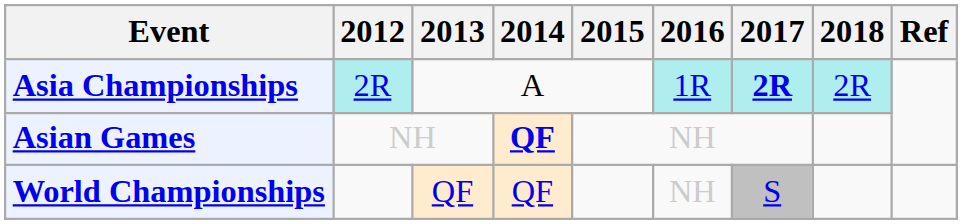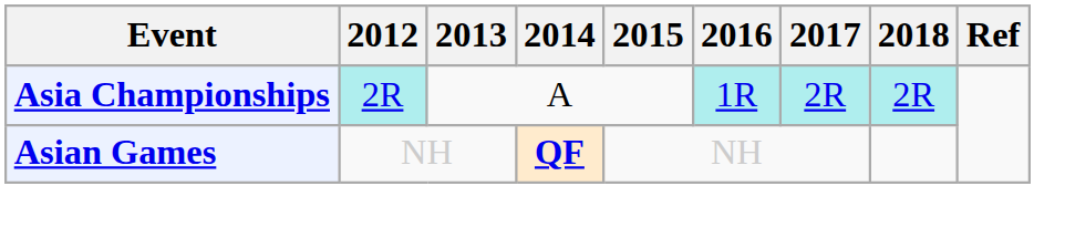Asia Championships | 2017: bold -> normal
- row: World Championships | QF | QF | NH | S
